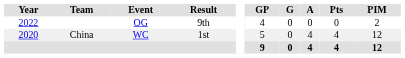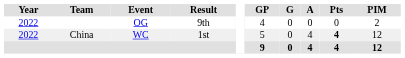China | Year: 2020 -> 2022
China | Pts: normal -> bold
